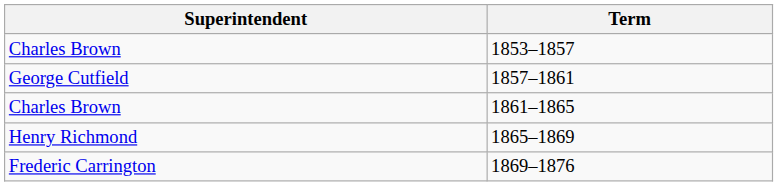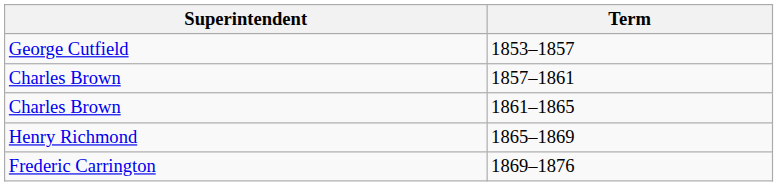1853–1857 | Superintendent: Charles Brown -> George Cutfield
1857–1861 | Superintendent: George Cutfield -> Charles Brown
